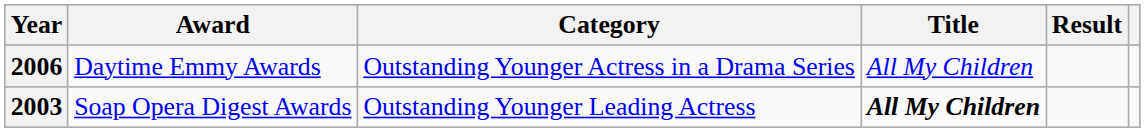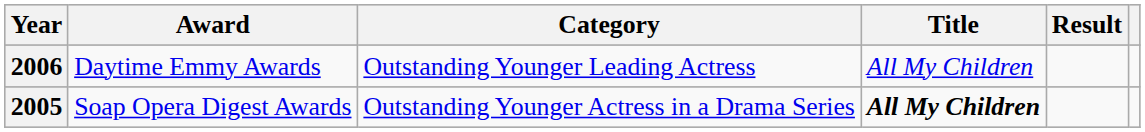Daytime Emmy Awards | Category: Outstanding Younger Actress in a Drama Series -> Outstanding Younger Leading Actress
Soap Opera Digest Awards | Year: 2003 -> 2005
Soap Opera Digest Awards | Category: Outstanding Younger Leading Actress -> Outstanding Younger Actress in a Drama Series
